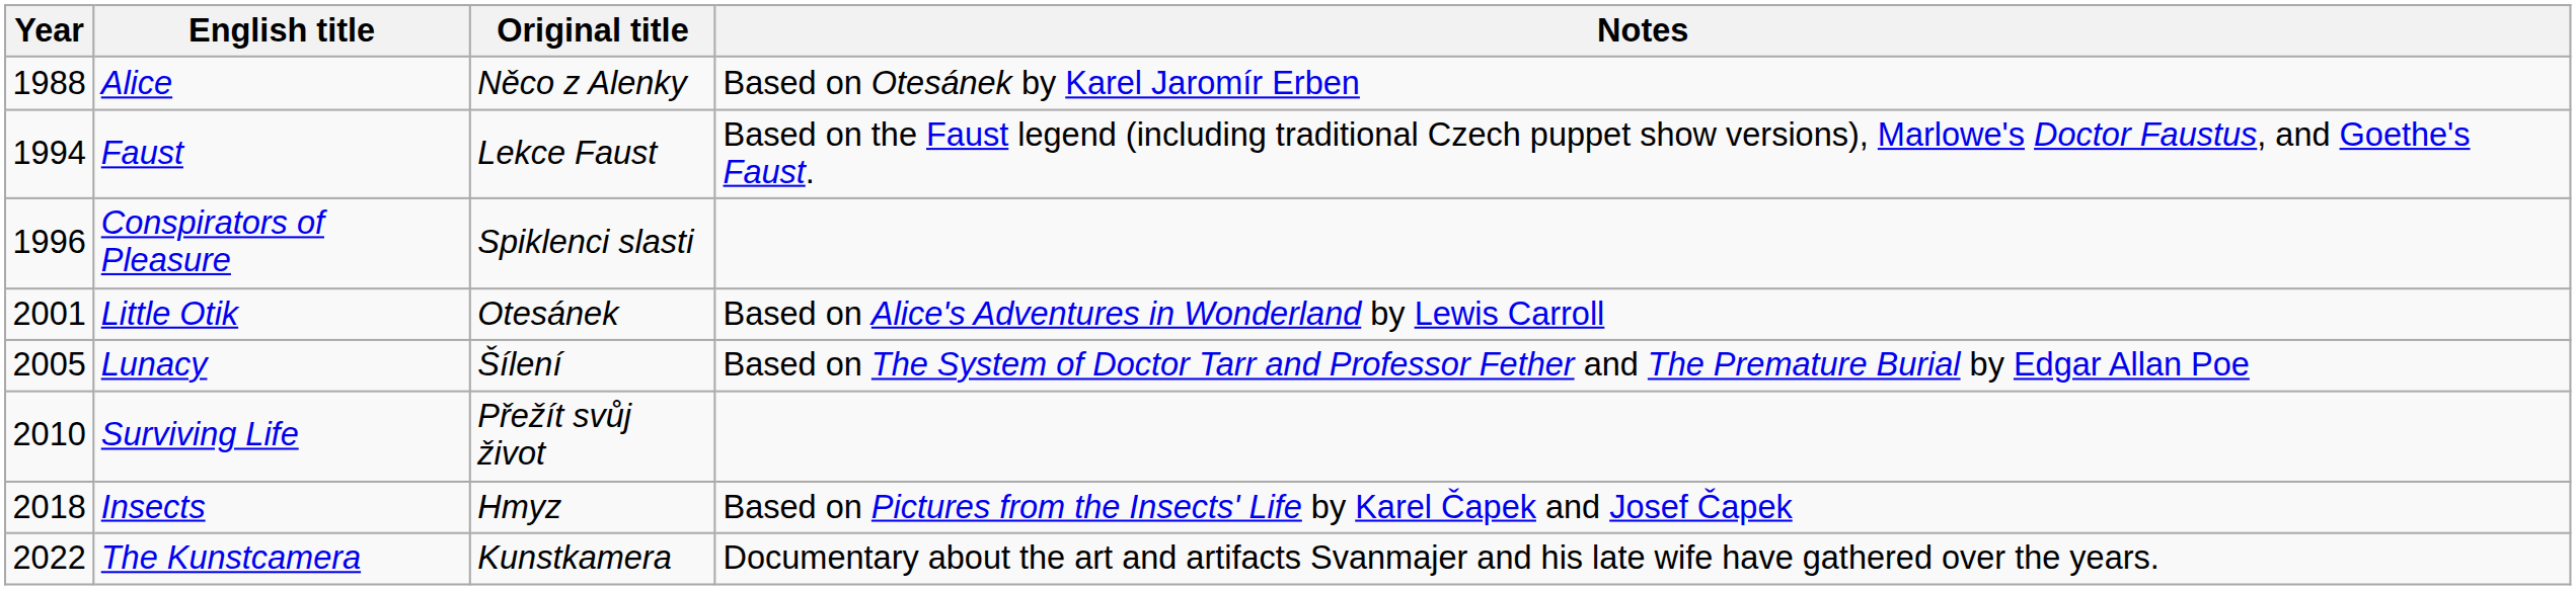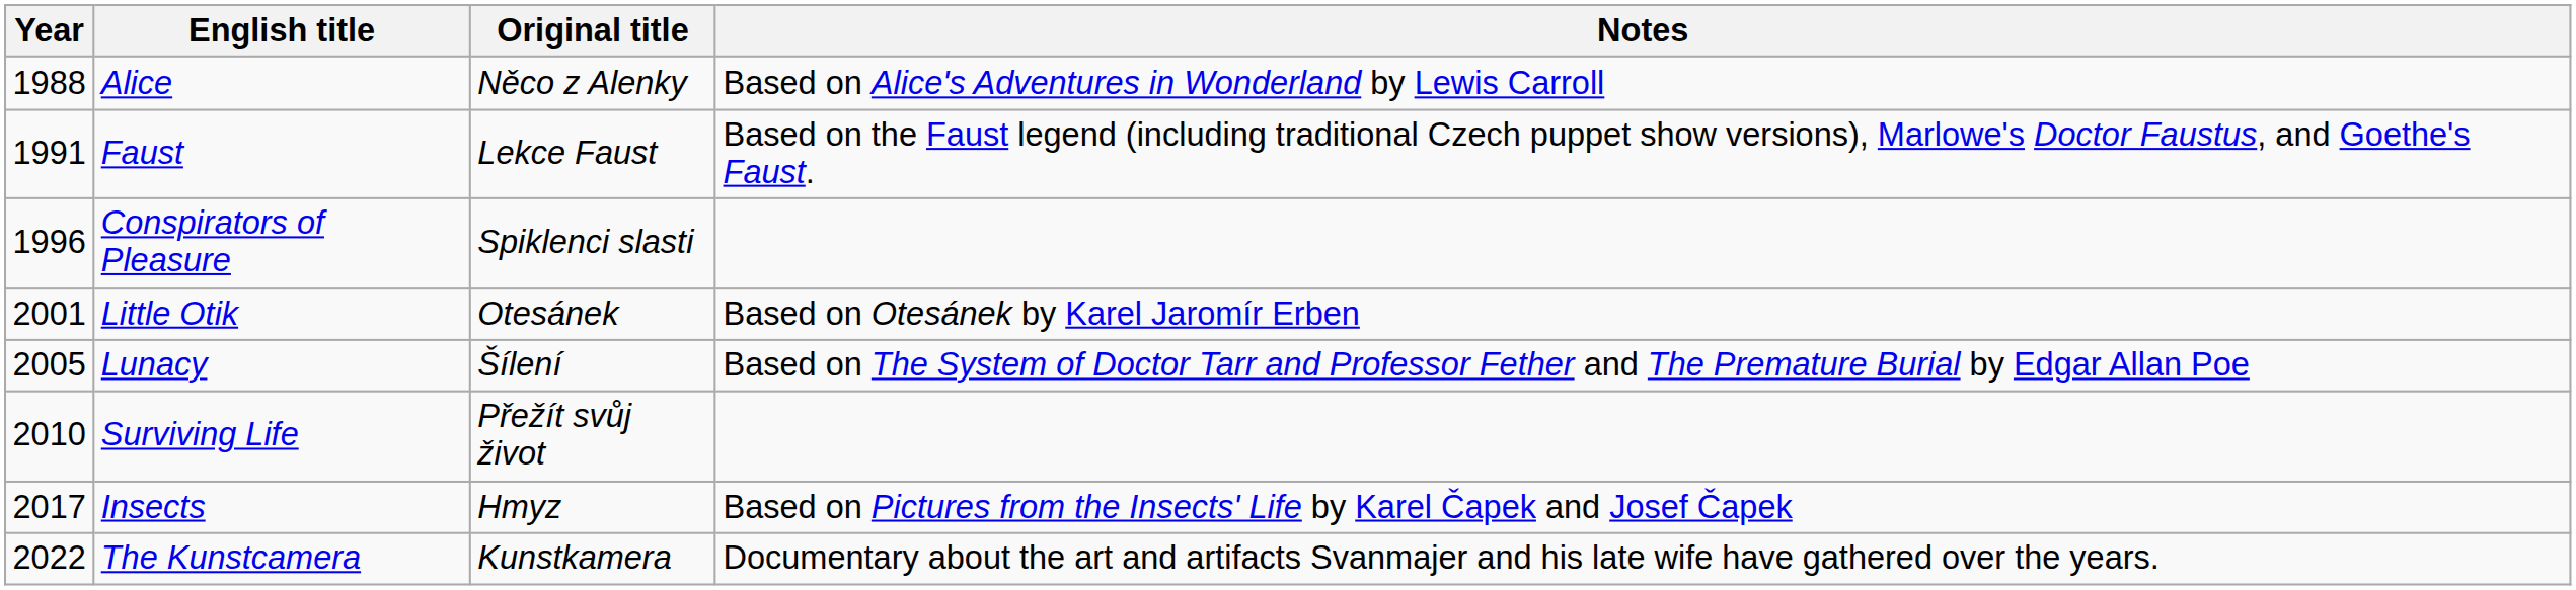Alice | Notes: Based on Otesánek by Karel Jaromír Erben -> Based on Alice's Adventures in Wonderland by Lewis Carroll
Faust | Year: 1994 -> 1991
Little Otik | Notes: Based on Alice's Adventures in Wonderland by Lewis Carroll -> Based on Otesánek by Karel Jaromír Erben
Insects | Year: 2018 -> 2017
